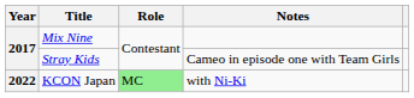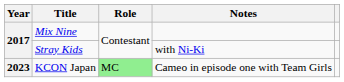Stray Kids | Notes: Cameo in episode one with Team Girls -> with Ni-Ki
KCON Japan | Year: 2022 -> 2023
KCON Japan | Notes: with Ni-Ki -> Cameo in episode one with Team Girls
